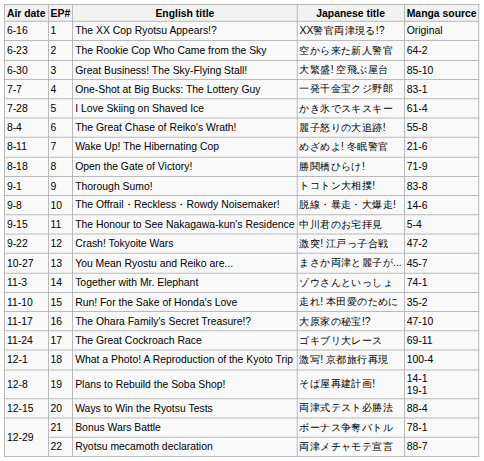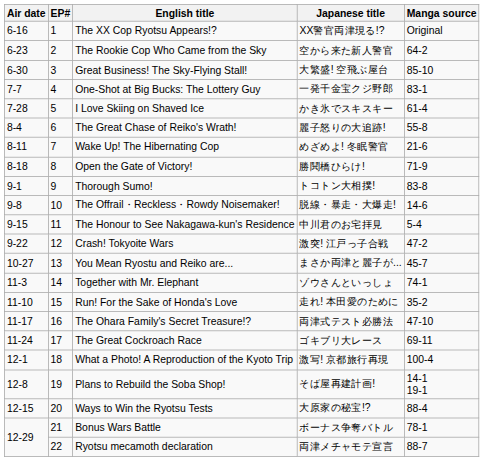The Ohara Family's Secret Treasure!? | Japanese title: 大原家の秘宝!? -> 両津式テスト必勝法
Ways to Win the Ryotsu Tests | Japanese title: 両津式テスト必勝法 -> 大原家の秘宝!?
